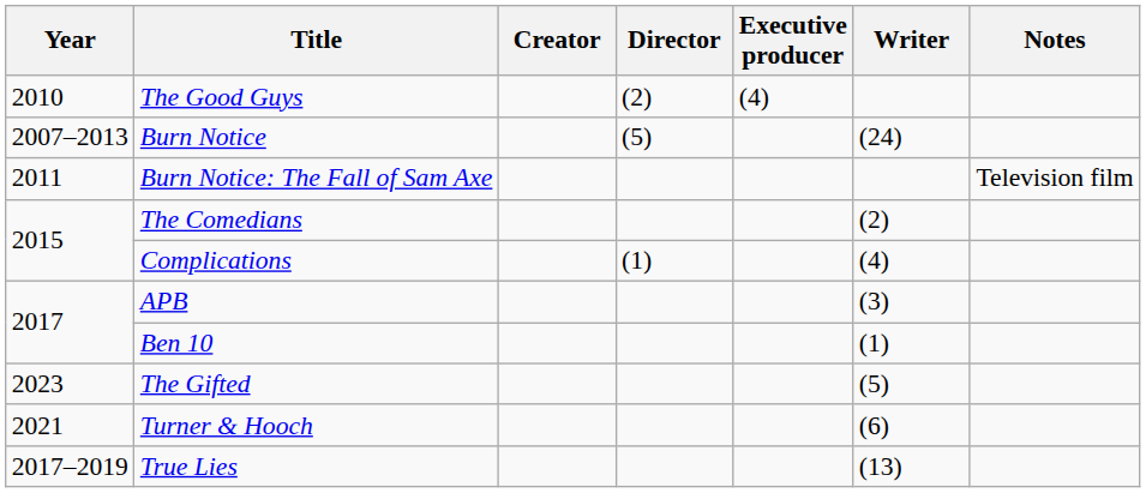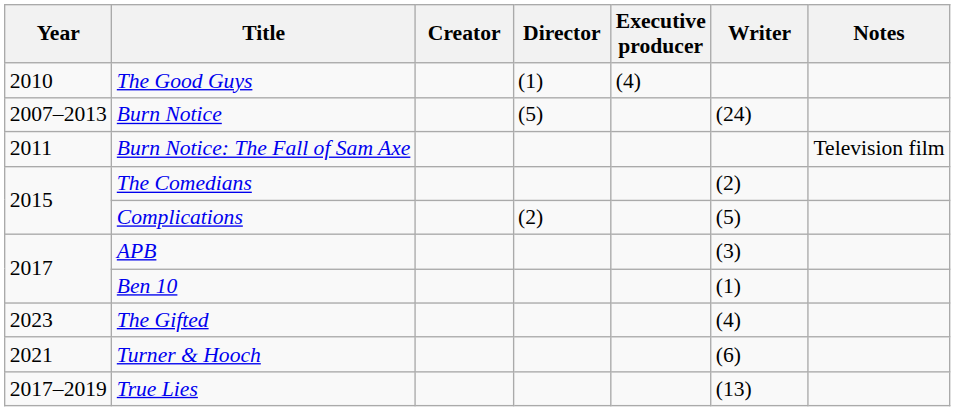The Good Guys | Director: (2) -> (1)
Complications | Director: (1) -> (2)
Complications | Writer: (4) -> (5)
The Gifted | Writer: (5) -> (4)
